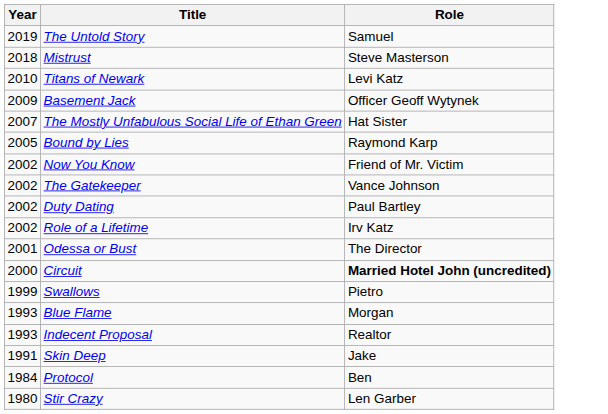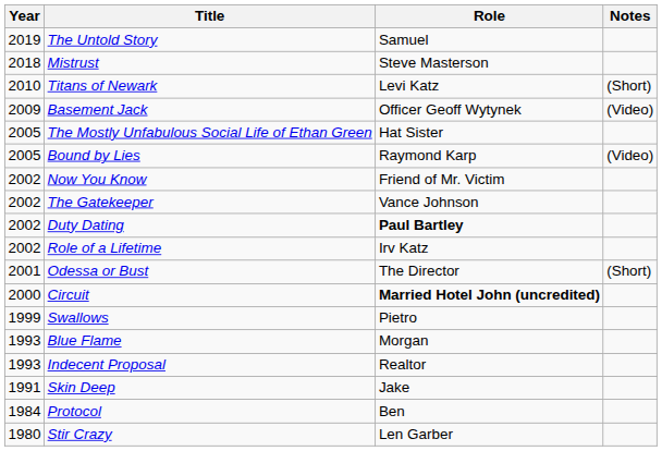+ column: Notes | (Short) | (Video) | (Video) | (Short)
The Mostly Unfabulous Social Life of Ethan Green | Year: 2007 -> 2005
Duty Dating | Role: normal -> bold
